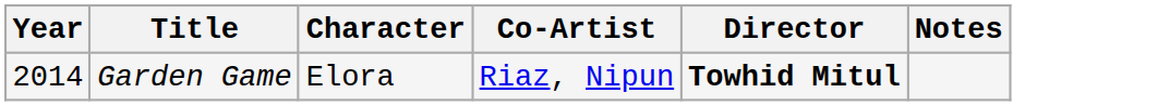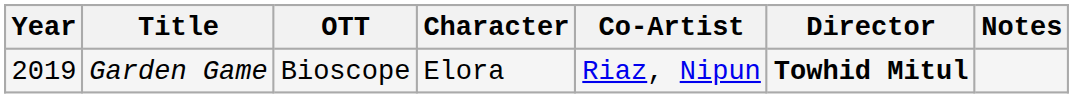+ column: OTT | Bioscope
Garden Game | Year: 2014 -> 2019
